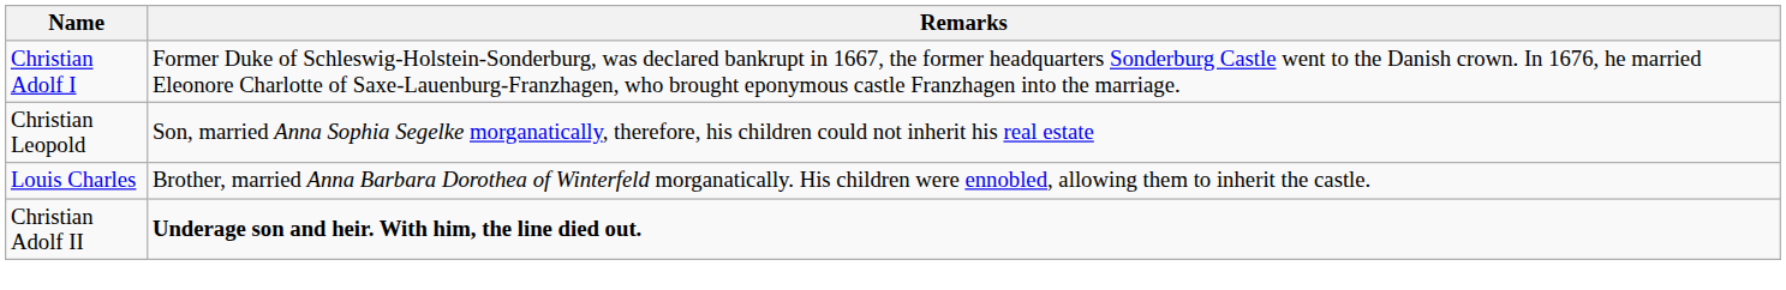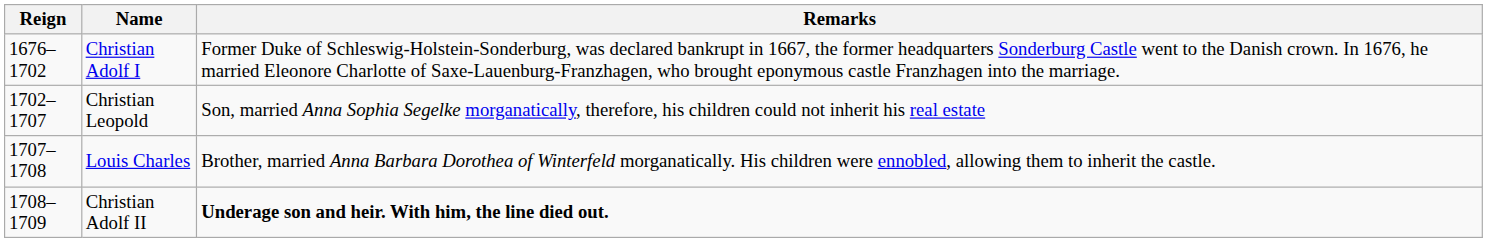+ column: Reign | 1676–1702 | 1702–1707 | 1707–1708 | 1708–1709
